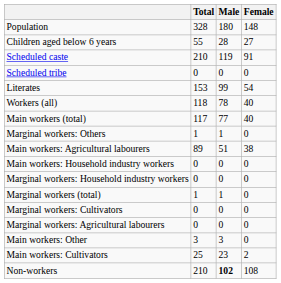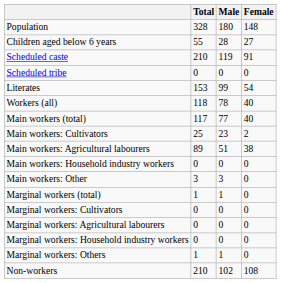rows swapped: Main workers: Cultivators <-> Marginal workers: Others
rows swapped: Main workers: Other <-> Marginal workers: Household industry workers
Non-workers | Male: bold -> normal
